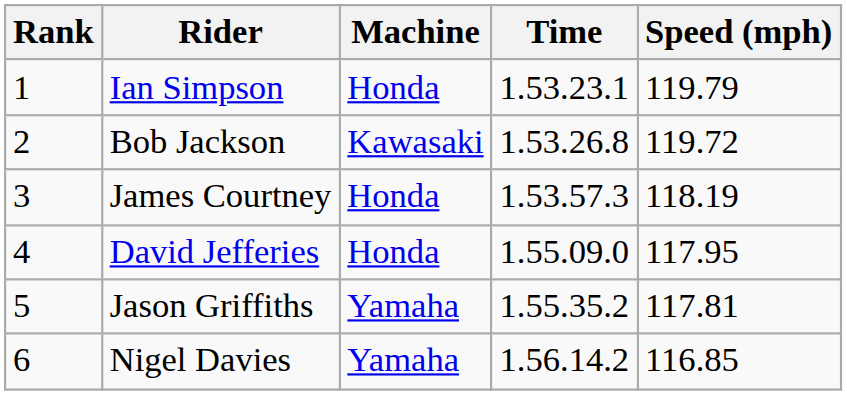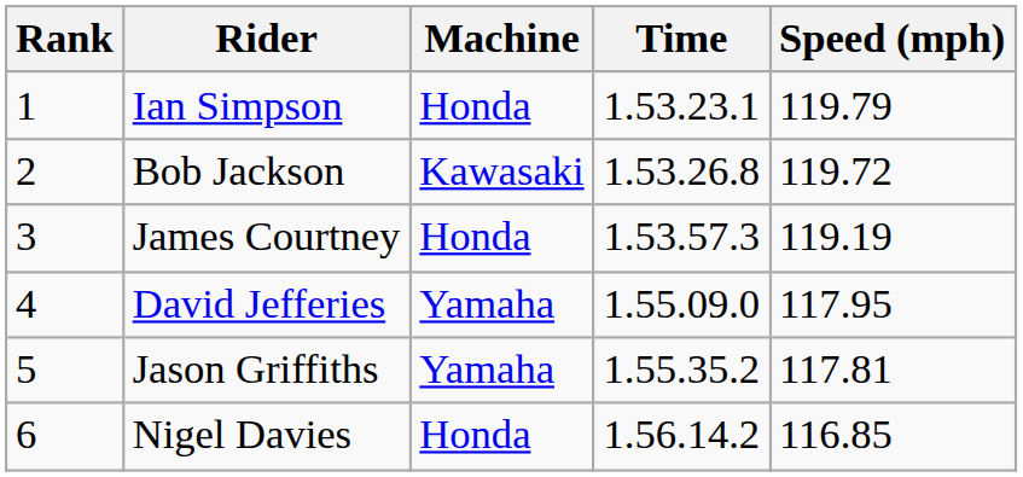James Courtney | Speed (mph): 118.19 -> 119.19
David Jefferies | Machine: Honda -> Yamaha
Nigel Davies | Machine: Yamaha -> Honda
